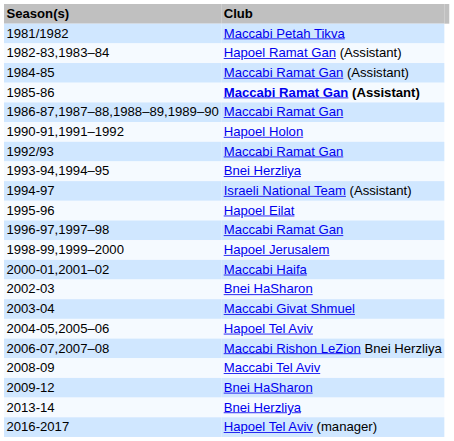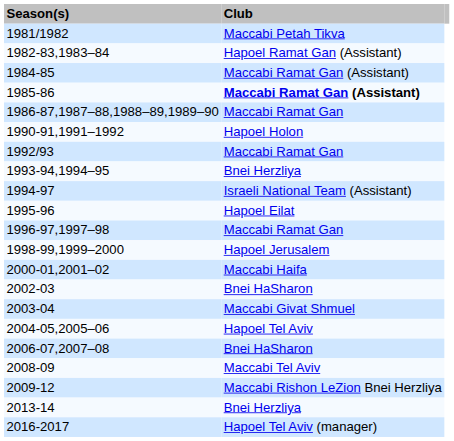2006-07,2007–08 | Club: Maccabi Rishon LeZion Bnei Herzliya -> Bnei HaSharon
2009-12 | Club: Bnei HaSharon -> Maccabi Rishon LeZion Bnei Herzliya
